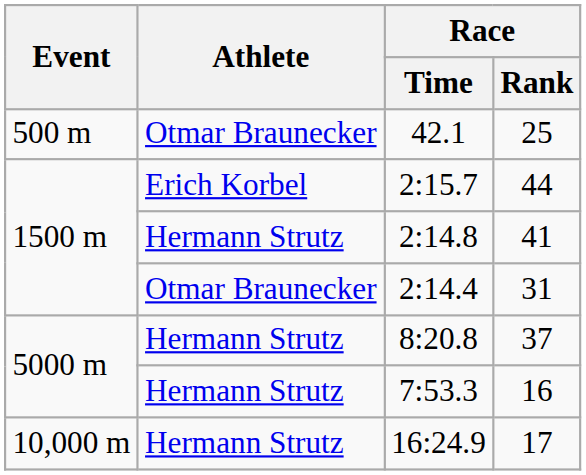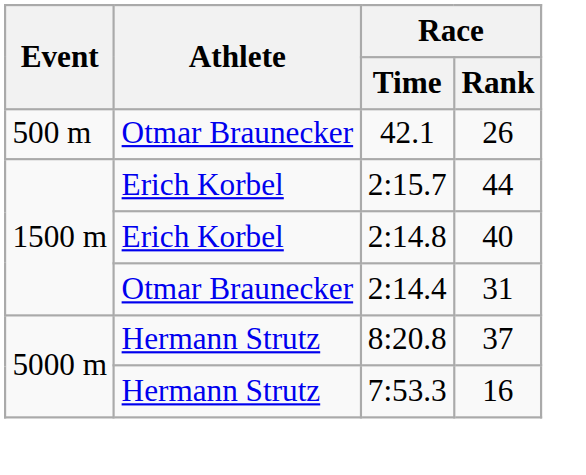42.1 | Race / Rank: 25 -> 26
2:14.8 | Athlete: Hermann Strutz -> Erich Korbel
2:14.8 | Race / Rank: 41 -> 40
- row: 10,000 m | Hermann Strutz | 16:24.9 | 17
